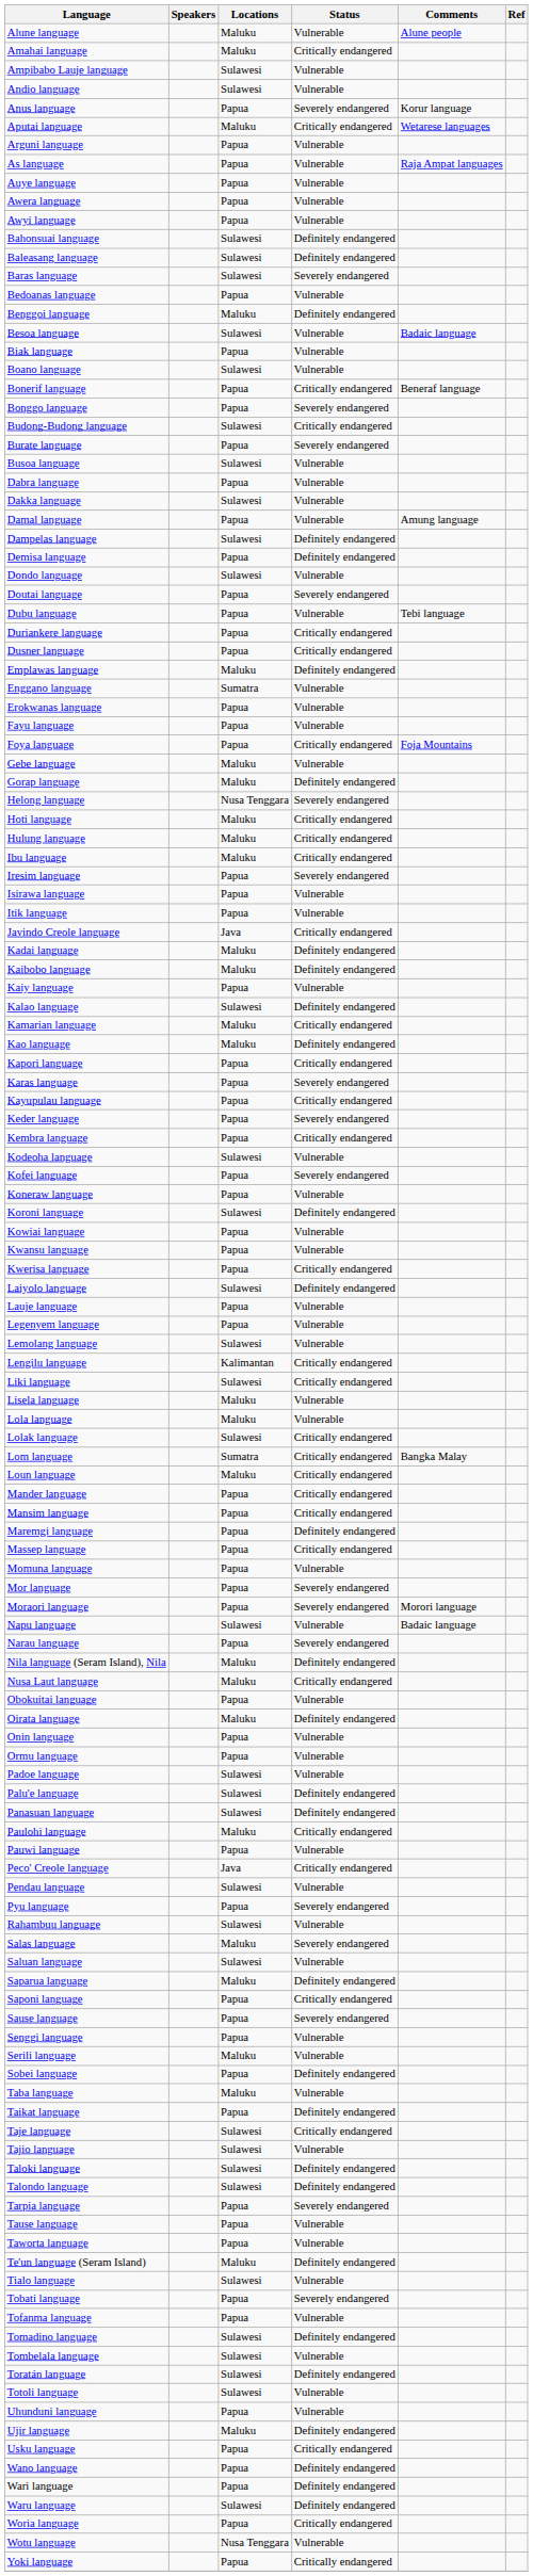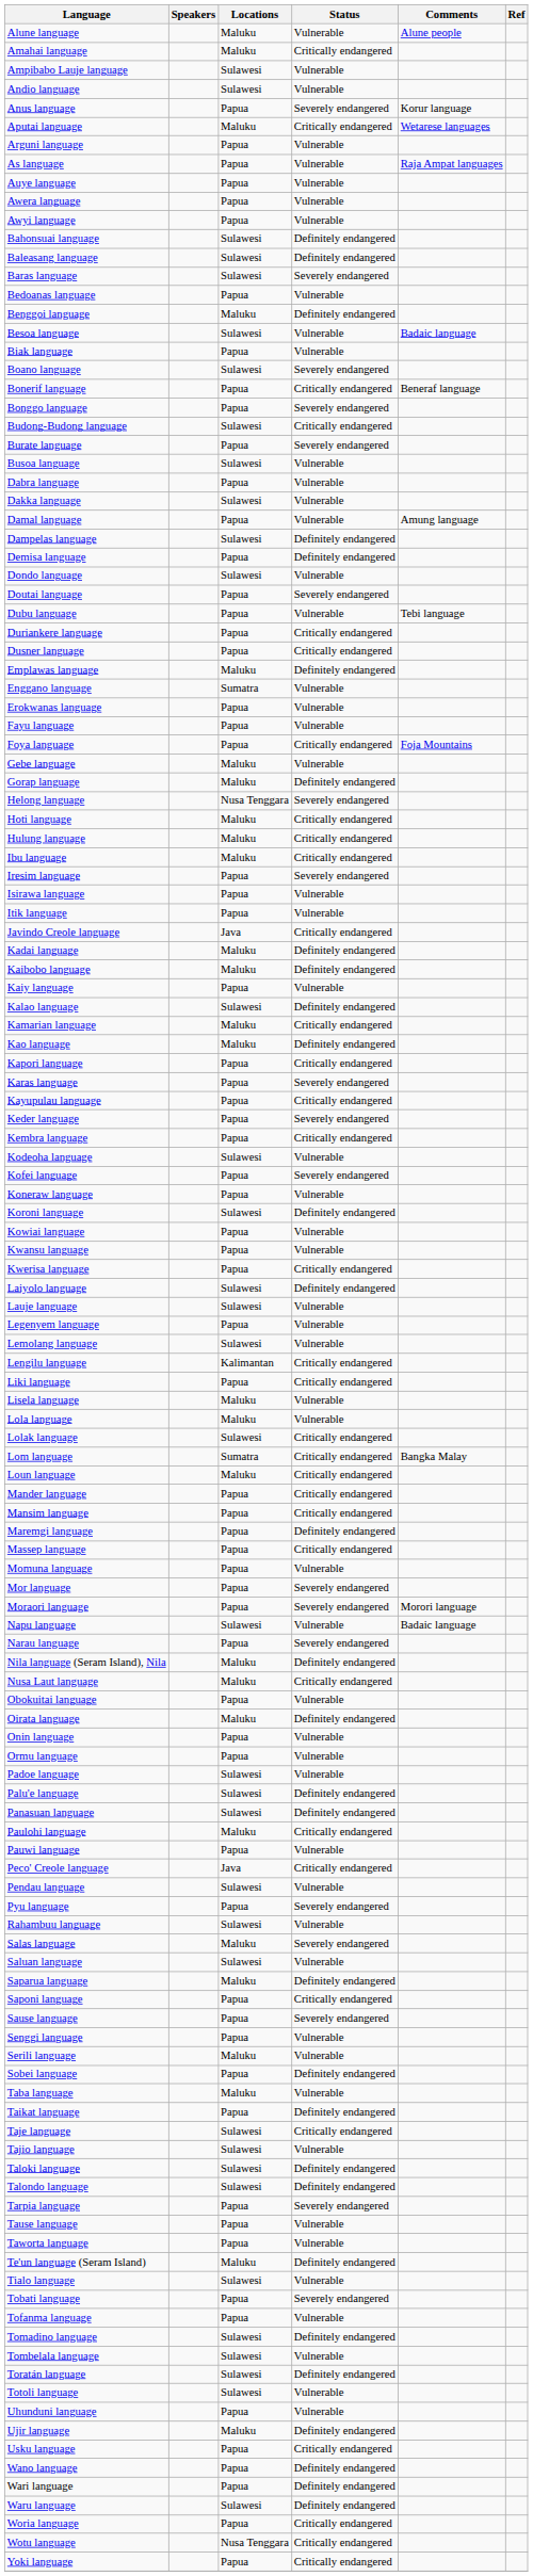Boano language | Status: Vulnerable -> Severely endangered
Lauje language | Locations: Papua -> Sulawesi
Liki language | Locations: Sulawesi -> Papua
Wotu language | Status: Vulnerable -> Critically endangered
